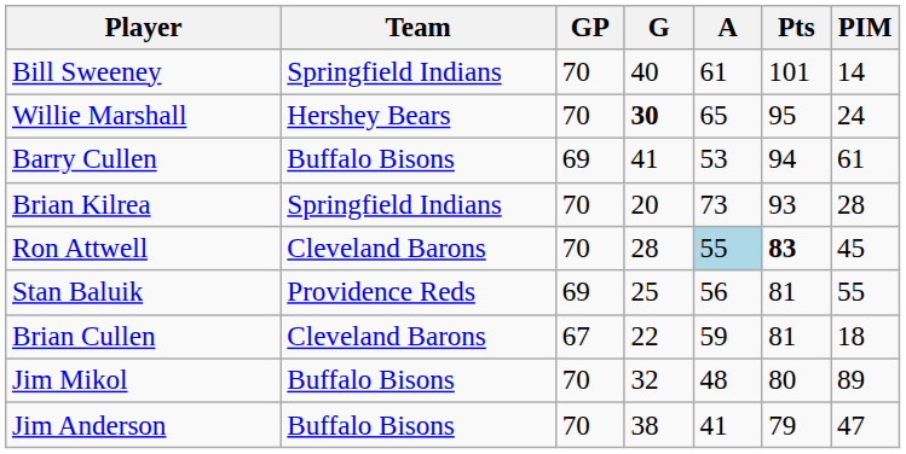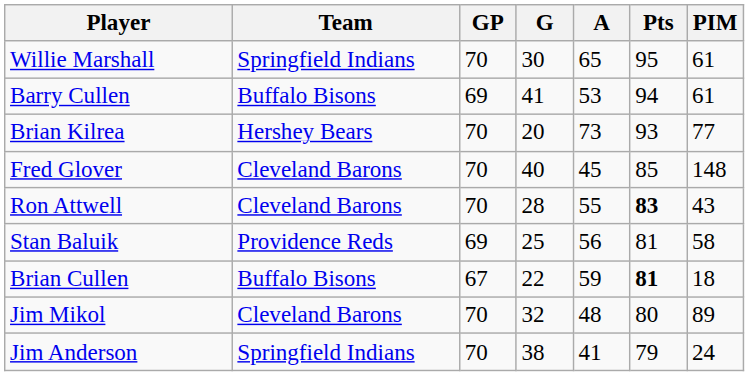- row: Bill Sweeney | Springfield Indians | 70 | 40 | 61 | 101 | 14
Willie Marshall | Team: Hershey Bears -> Springfield Indians
Willie Marshall | G: bold -> normal
Willie Marshall | PIM: 24 -> 61
Brian Kilrea | Team: Springfield Indians -> Hershey Bears
Brian Kilrea | PIM: 28 -> 77
+ row: Fred Glover | Cleveland Barons | 70 | 40 | 45 | 85 | 148
Ron Attwell | A: lightblue background -> no background
Ron Attwell | PIM: 45 -> 43
Stan Baluik | PIM: 55 -> 58
Brian Cullen | Team: Cleveland Barons -> Buffalo Bisons
Brian Cullen | Pts: normal -> bold
Jim Mikol | Team: Buffalo Bisons -> Cleveland Barons
Jim Anderson | Team: Buffalo Bisons -> Springfield Indians
Jim Anderson | PIM: 47 -> 24
